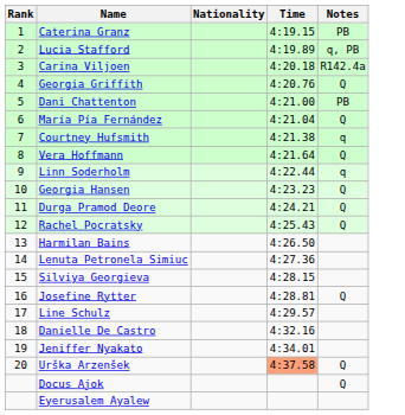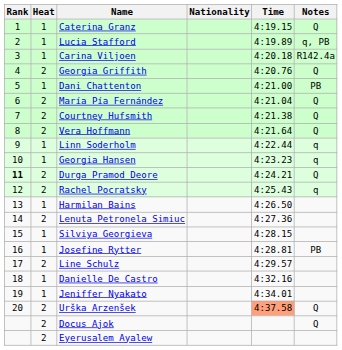+ column: Heat | 1 | 1 | 1 | 2 | 1 | 2 | 2 | 2 | 1 | 1 | 2 | 2 | 1 | 2 | 1 | 1 | 2 | 1 | 1 | 2 | 2 | 2
Caterina Granz | Notes: PB -> Q
Courtney Hufsmith | Notes: q -> Q
Georgia Hansen | Notes: Q -> q
Durga Pramod Deore | Rank: normal -> bold
Rachel Pocratsky | Notes: Q -> q
Josefine Rytter | Notes: Q -> PB
